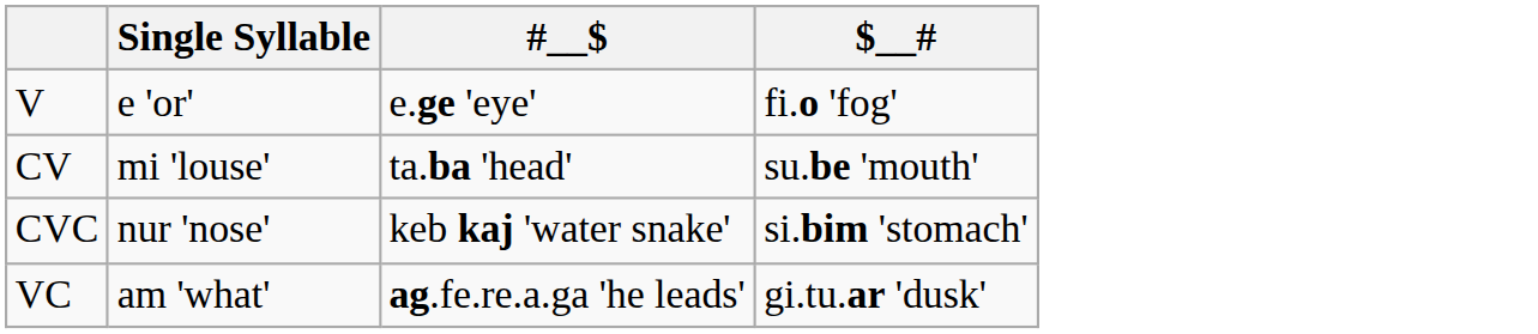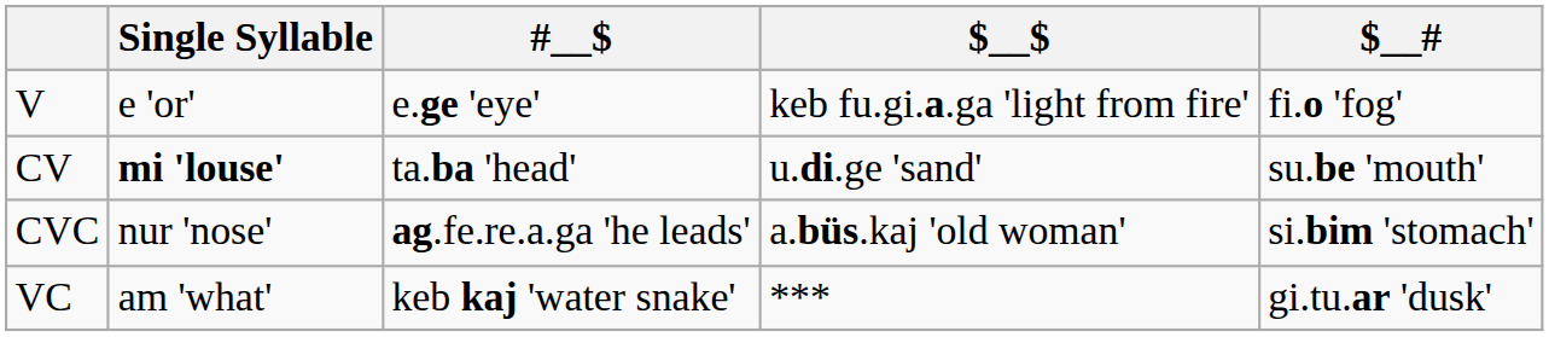+ column: $__$ | keb fu.gi.a.ga 'light from fire' | u.di.ge 'sand' | a.büs.kaj 'old woman' | ***
CV | Single Syllable: normal -> bold
CVC | #__$: keb kaj 'water snake' -> ag.fe.re.a.ga 'he leads'
VC | #__$: ag.fe.re.a.ga 'he leads' -> keb kaj 'water snake'
